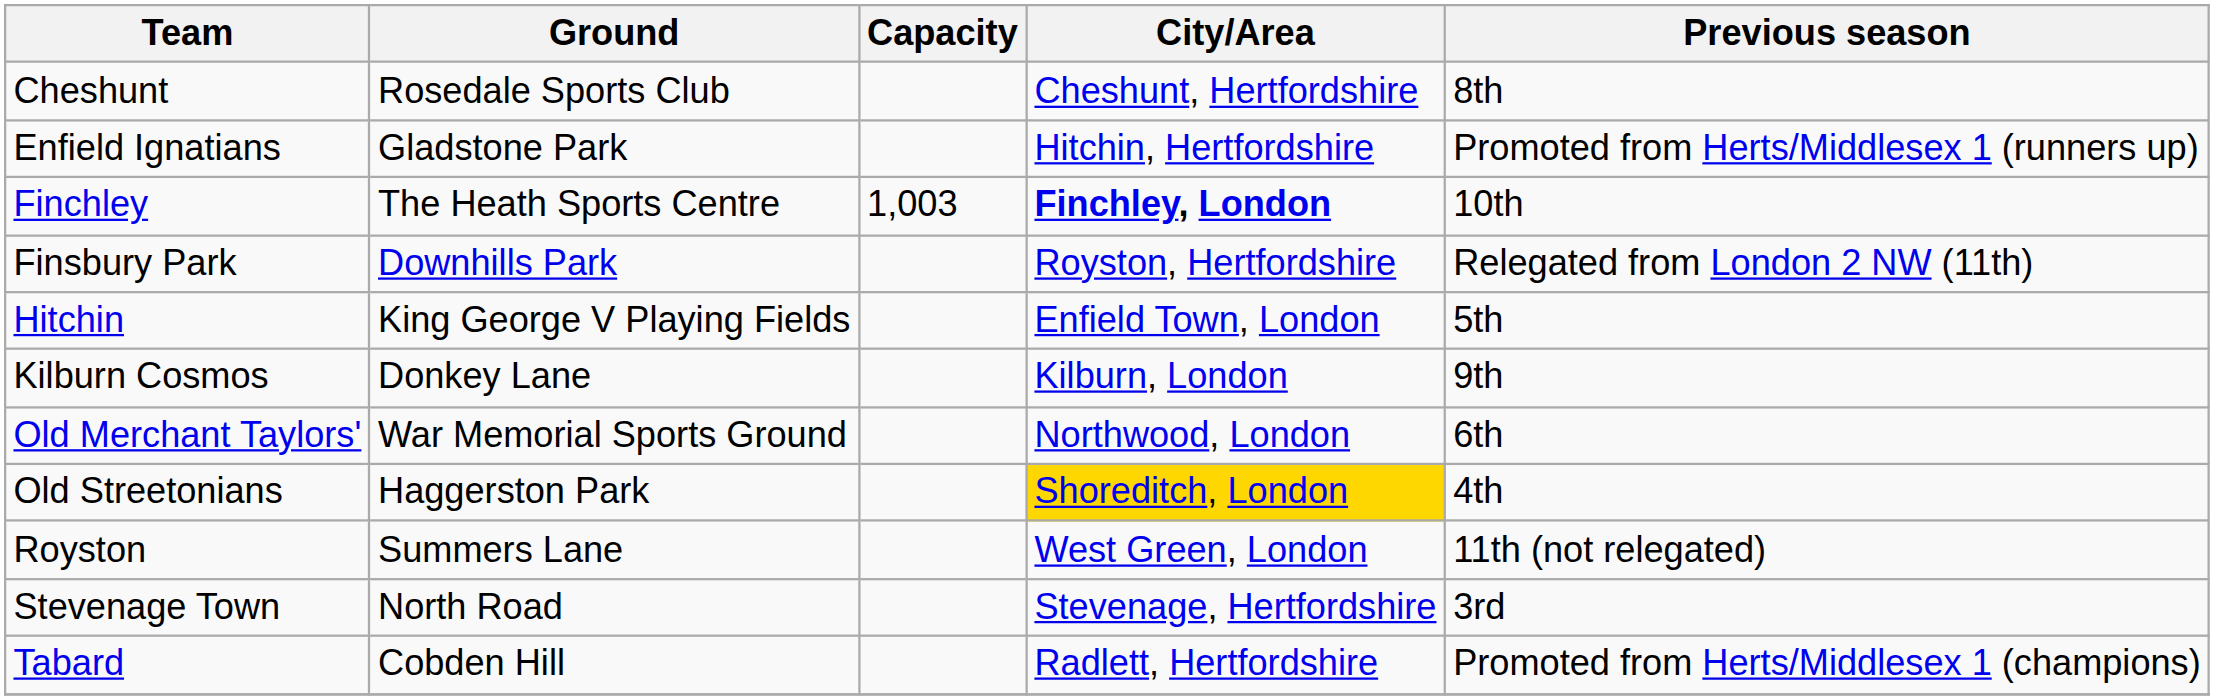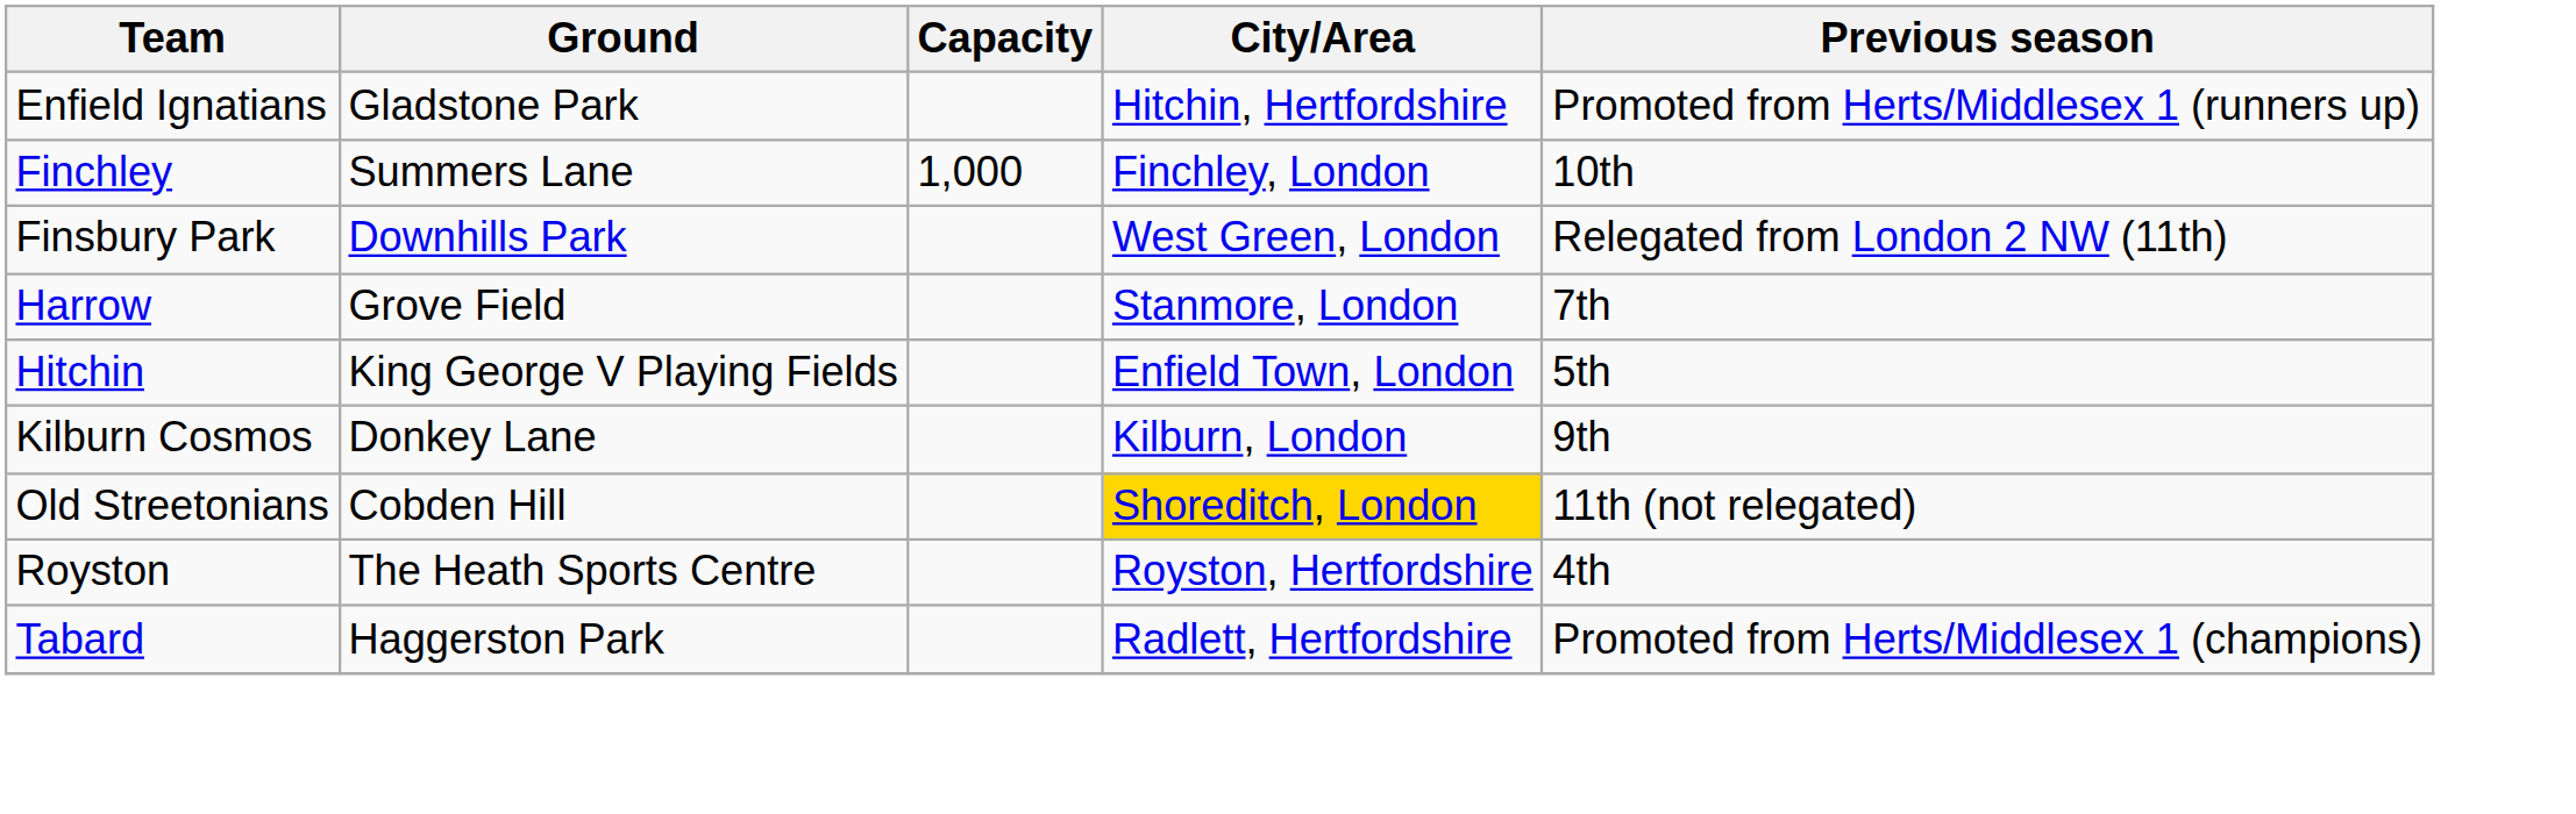- row: Cheshunt | Rosedale Sports Club | Cheshunt, Hertfordshire | 8th
Finchley | Ground: The Heath Sports Centre -> Summers Lane
Finchley | Capacity: 1,003 -> 1,000
Finchley | City/Area: bold -> normal
Finsbury Park | City/Area: Royston, Hertfordshire -> West Green, London
+ row: Harrow | Grove Field | Stanmore, London | 7th
- row: Old Merchant Taylors' | War Memorial Sports Ground | Northwood, London | 6th
Old Streetonians | Ground: Haggerston Park -> Cobden Hill
Old Streetonians | Previous season: 4th -> 11th (not relegated)
Royston | Ground: Summers Lane -> The Heath Sports Centre
Royston | City/Area: West Green, London -> Royston, Hertfordshire
Royston | Previous season: 11th (not relegated) -> 4th
- row: Stevenage Town | North Road | Stevenage, Hertfordshire | 3rd
Tabard | Ground: Cobden Hill -> Haggerston Park
